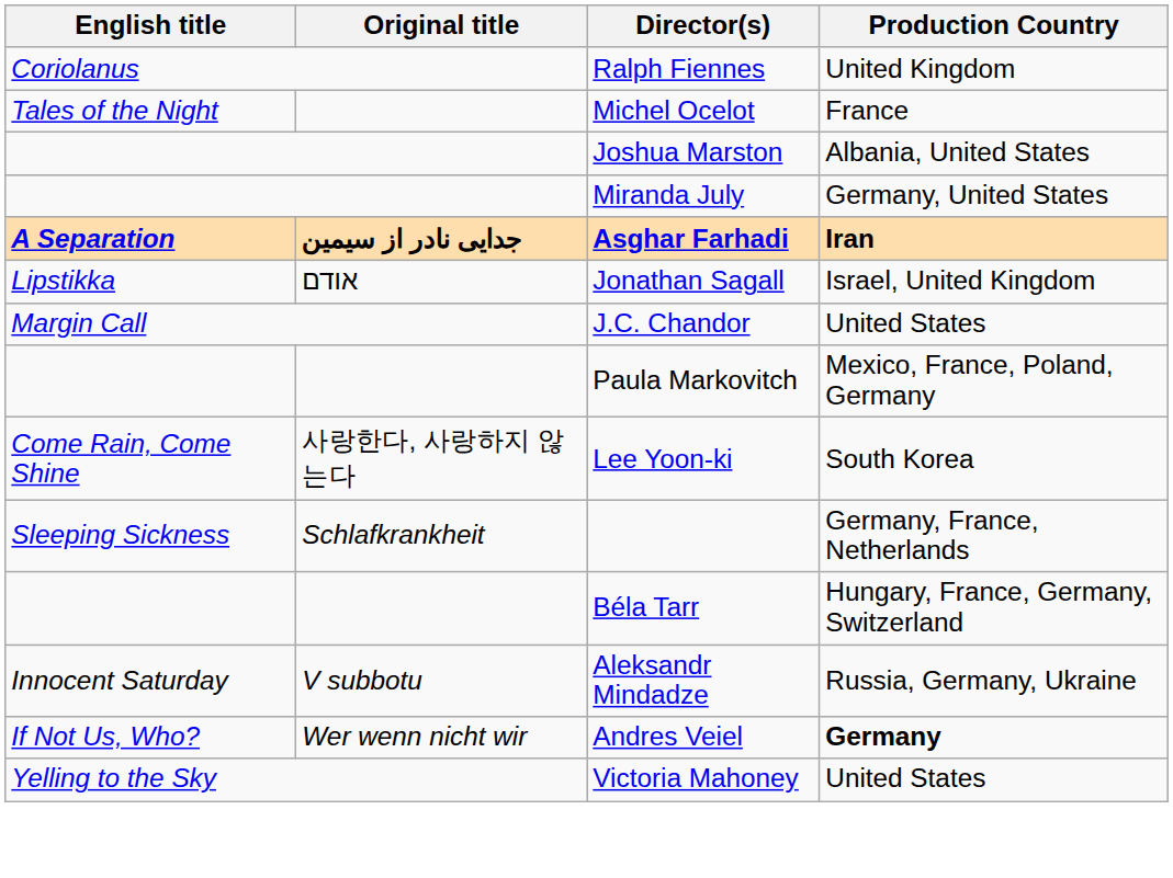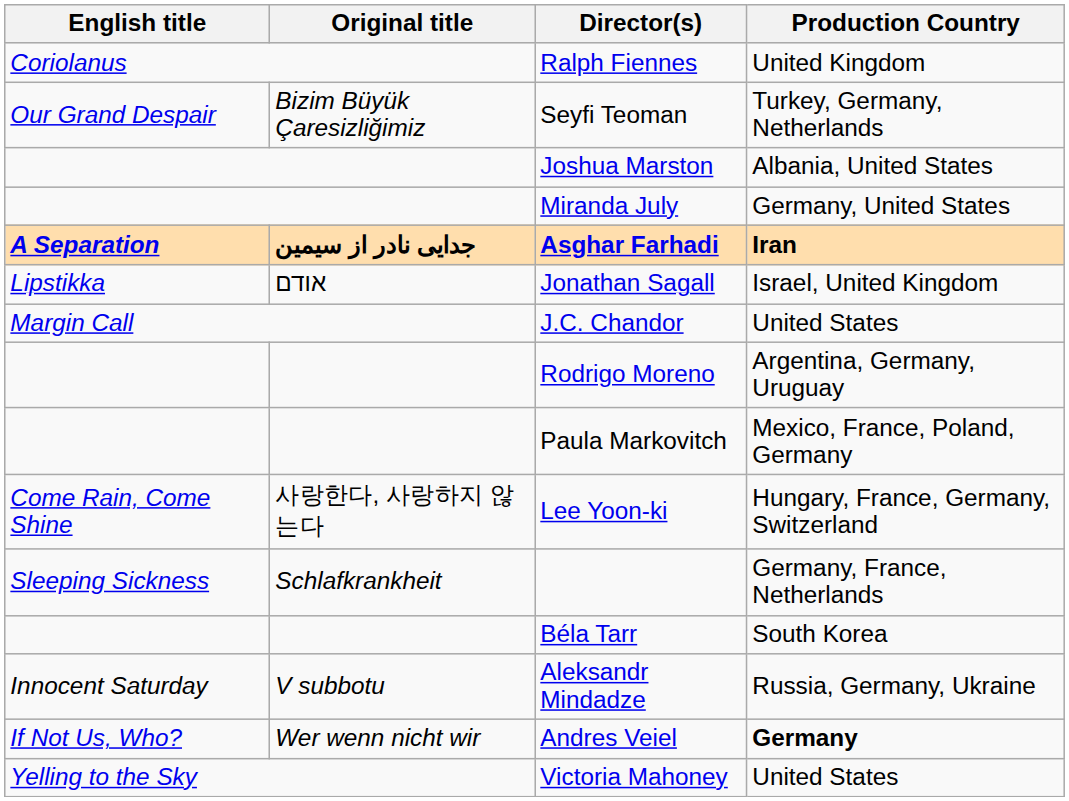+ row: Our Grand Despair | Bizim Büyük Çaresizliğimiz | Seyfi Teoman | Turkey, Germany, Netherlands
- row: Tales of the Night | Michel Ocelot | France
+ row: Rodrigo Moreno | Argentina, Germany, Uruguay
Lee Yoon-ki | Production Country: South Korea -> Hungary, France, Germany, Switzerland
Béla Tarr | Production Country: Hungary, France, Germany, Switzerland -> South Korea
